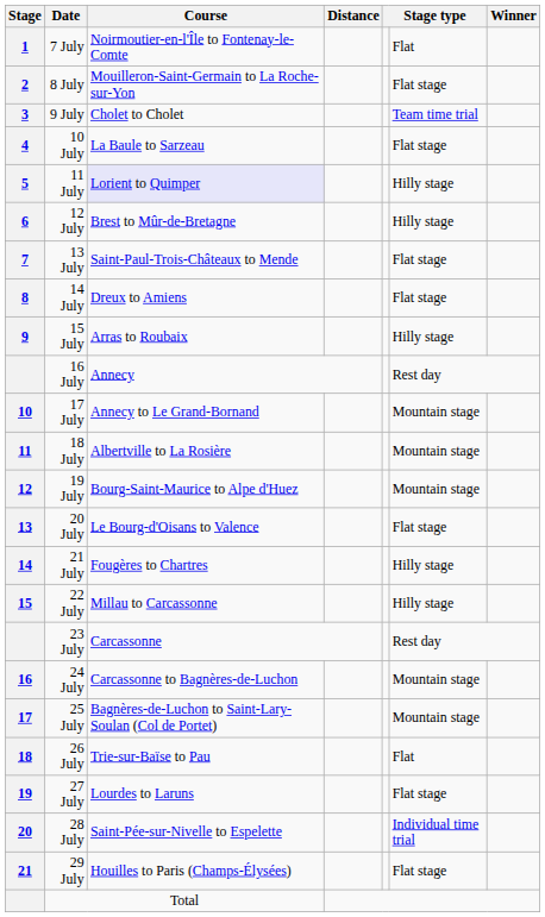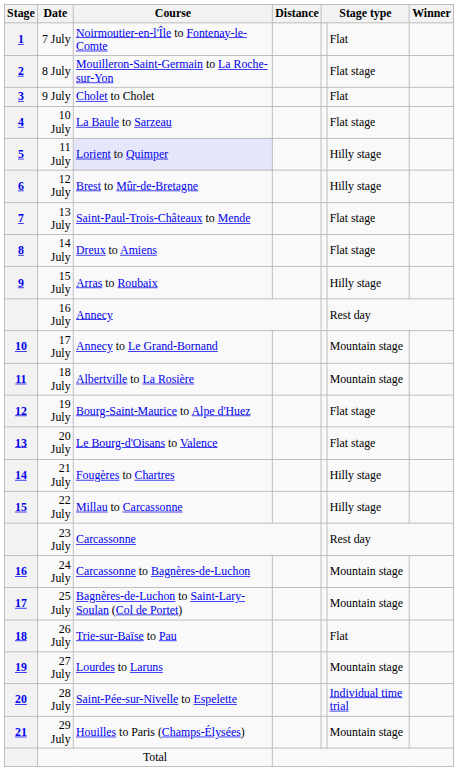9 July | column 6: Team time trial -> Flat
19 July | column 6: Mountain stage -> Flat stage
27 July | column 6: Flat stage -> Mountain stage
29 July | column 6: Flat stage -> Mountain stage
